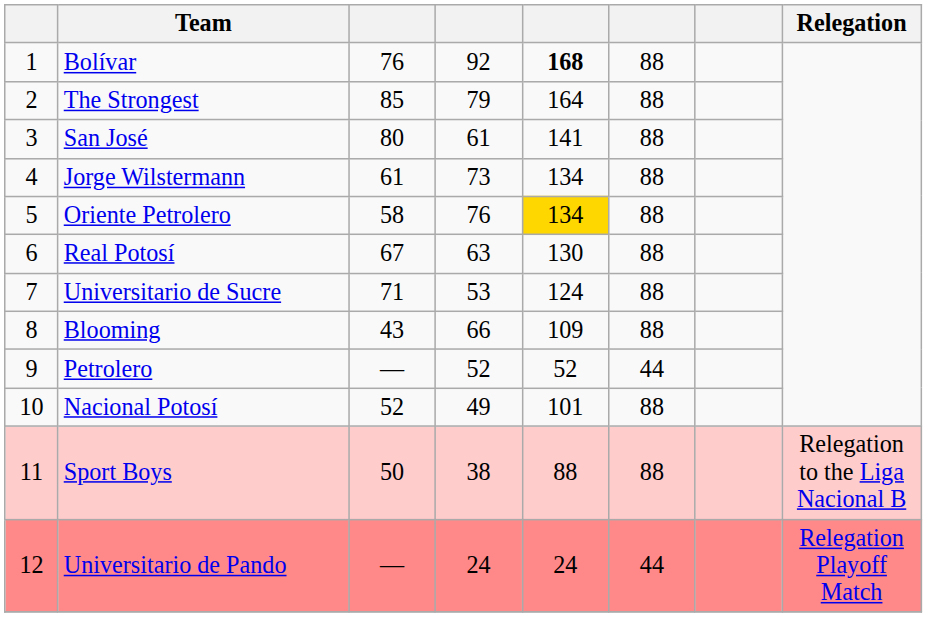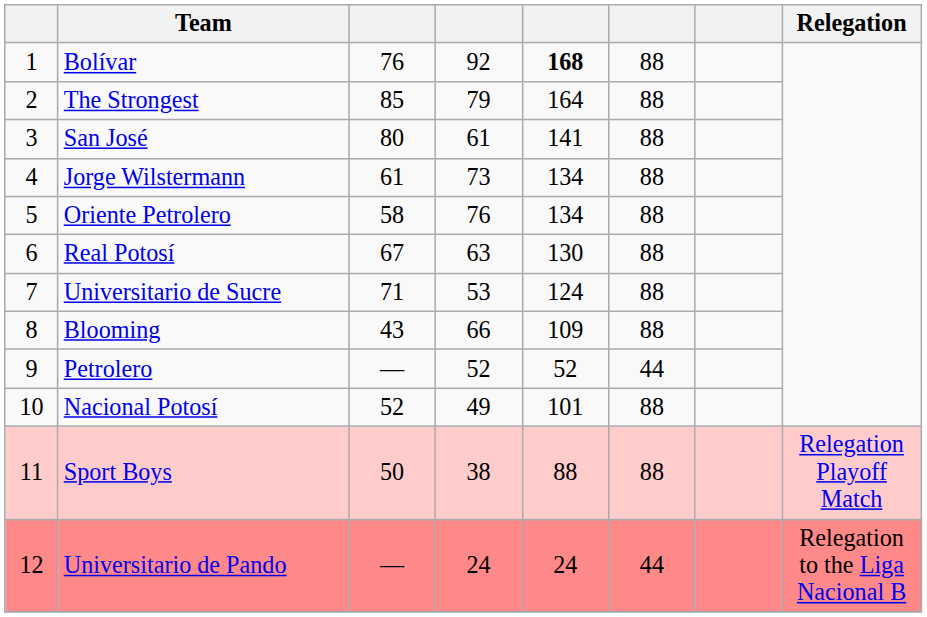Oriente Petrolero | column 5: gold background -> no background
Sport Boys | Relegation: Relegation to the Liga Nacional B -> Relegation Playoff Match
Universitario de Pando | Relegation: Relegation Playoff Match -> Relegation to the Liga Nacional B
